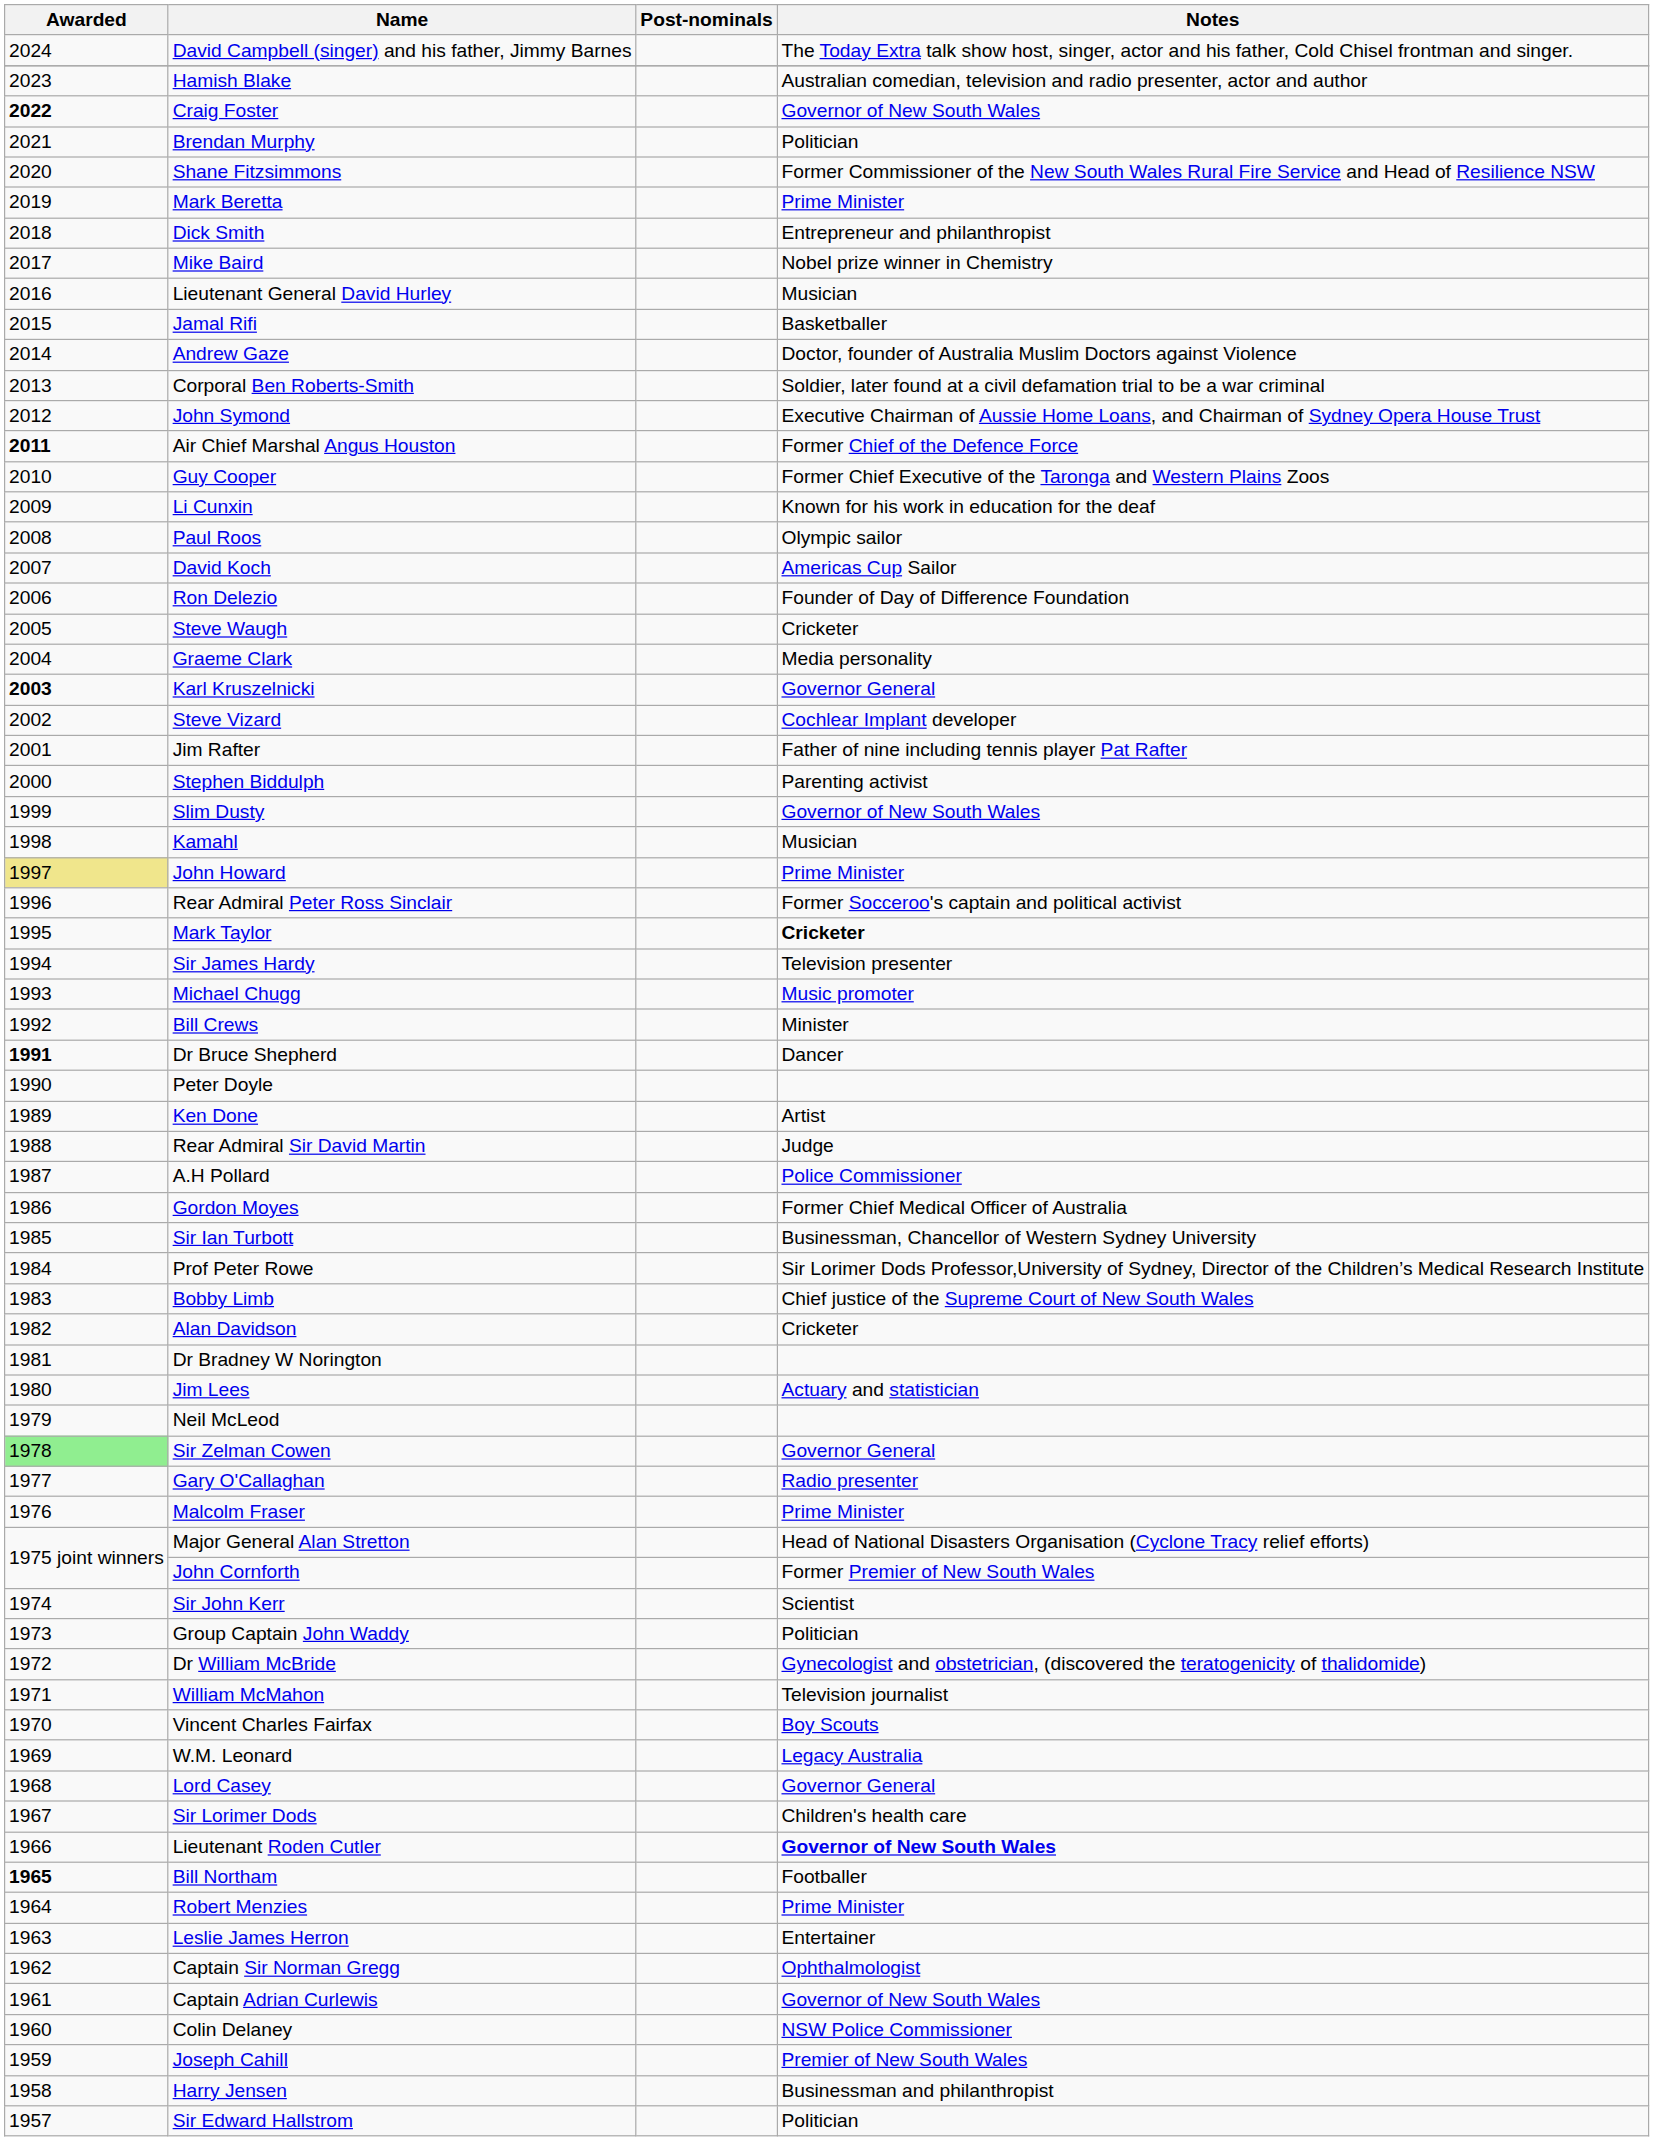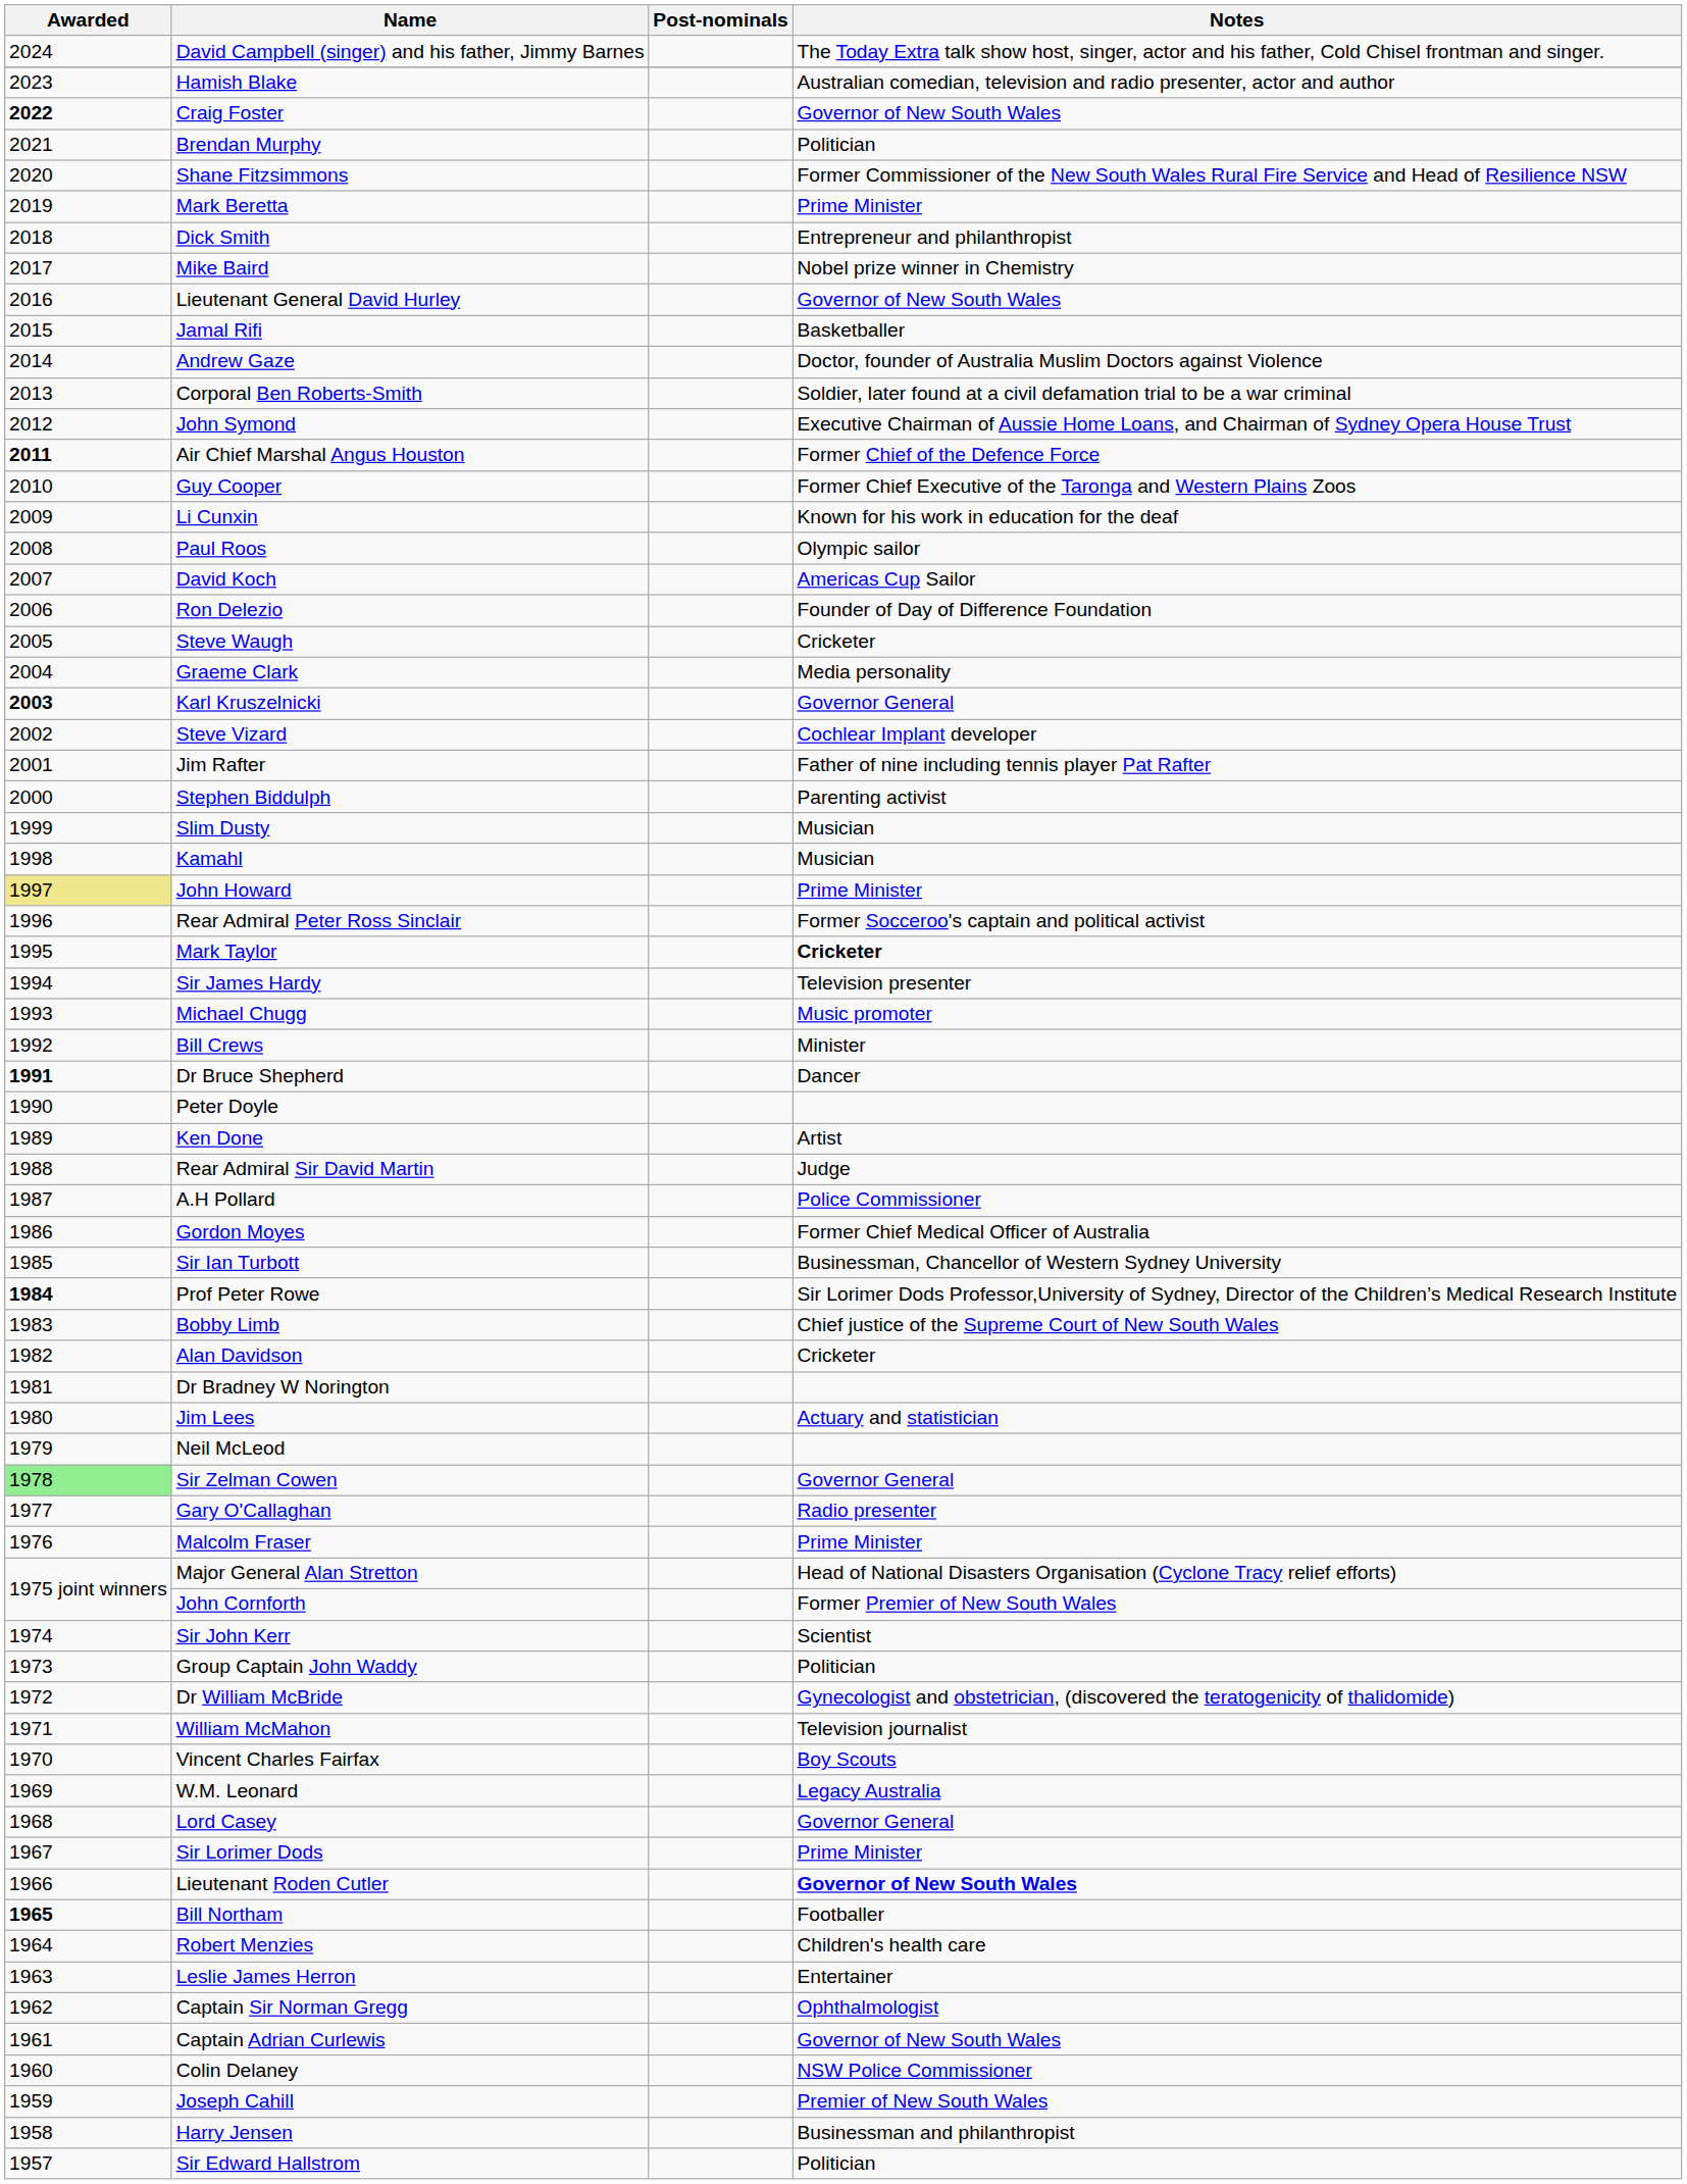Lieutenant General David Hurley | Notes: Musician -> Governor of New South Wales
Slim Dusty | Notes: Governor of New South Wales -> Musician
Prof Peter Rowe | Awarded: normal -> bold
Sir Lorimer Dods | Notes: Children's health care -> Prime Minister
Robert Menzies | Notes: Prime Minister -> Children's health care
